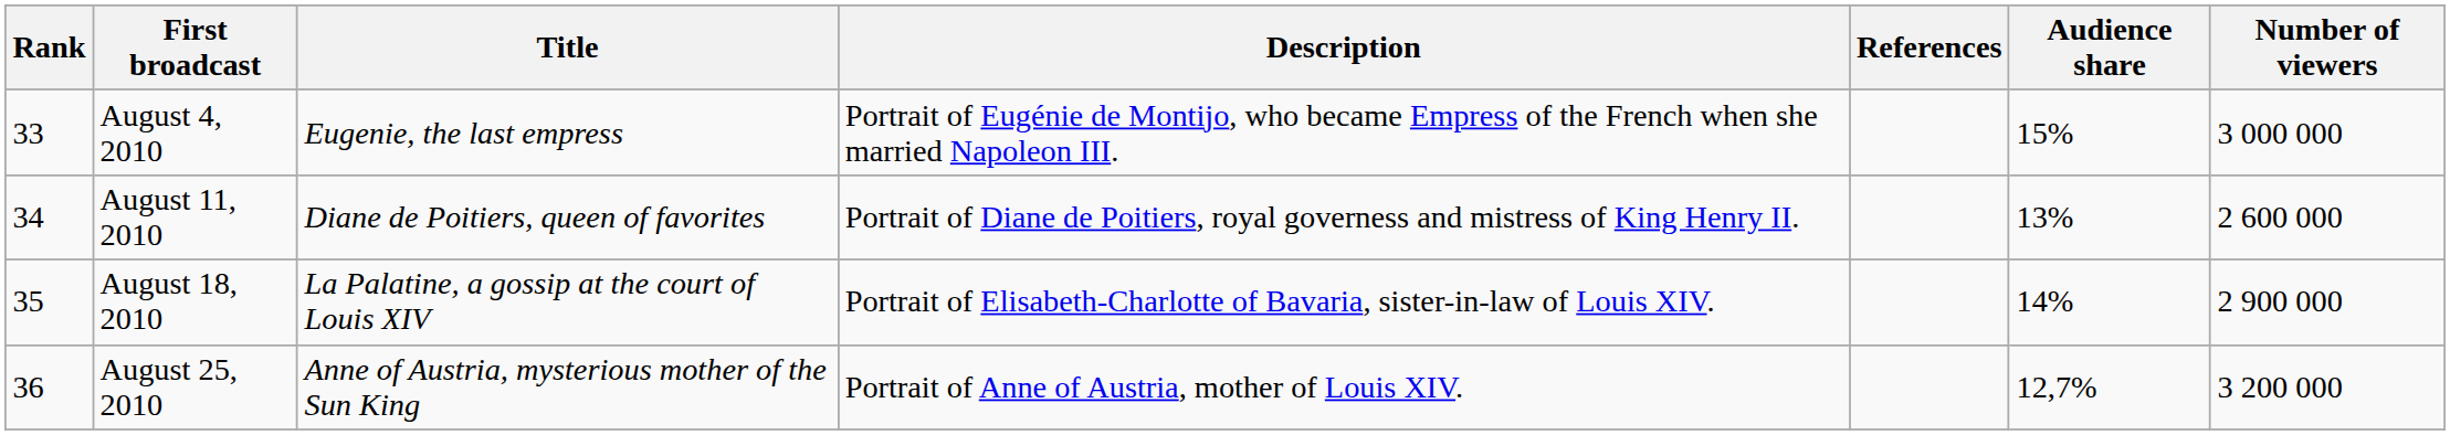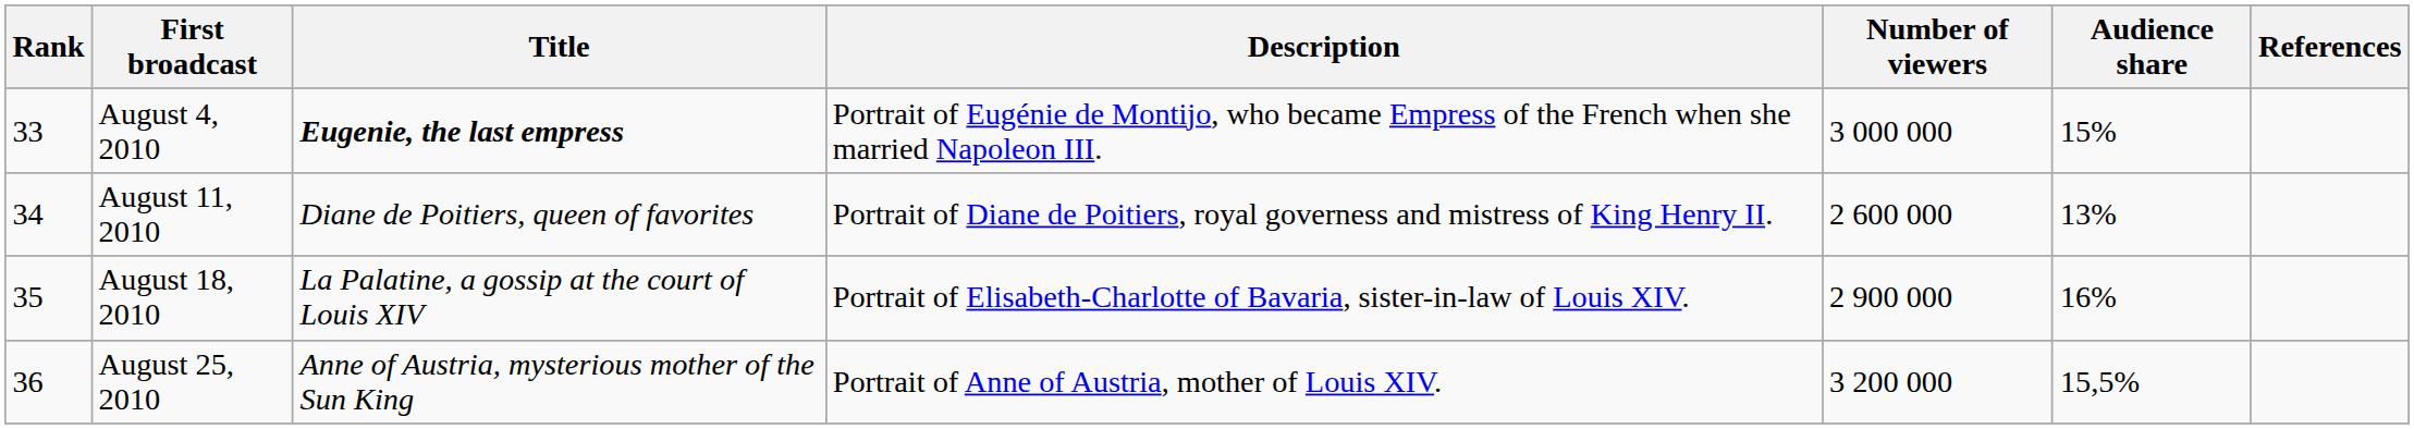columns swapped: Number of viewers <-> References
August 4, 2010 | Title: normal -> bold
August 18, 2010 | Audience share: 14% -> 16%
August 25, 2010 | Audience share: 12,7% -> 15,5%
